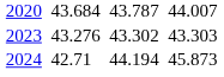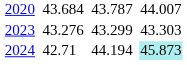2023 | column 5: 43.302 -> 43.299
2024 | column 7: no background -> paleturquoise background
